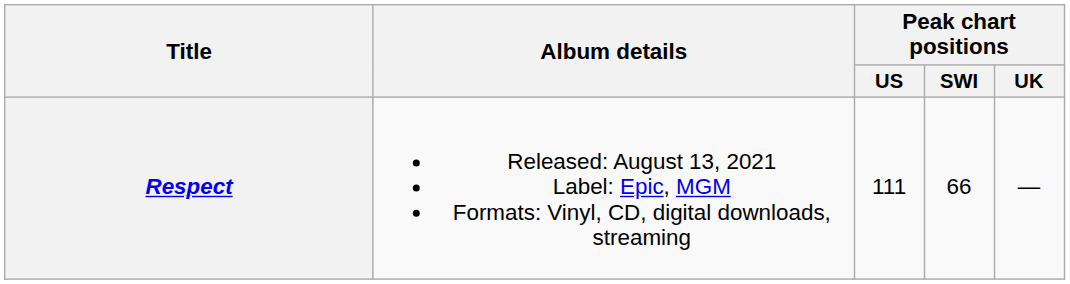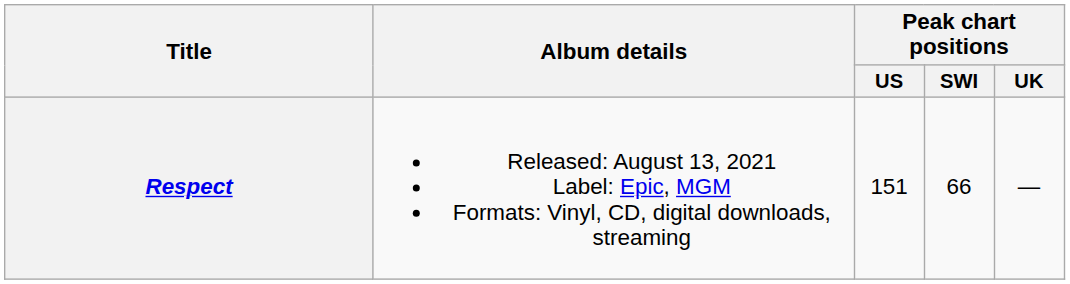Respect | Peak chart positions / US: 111 -> 151
